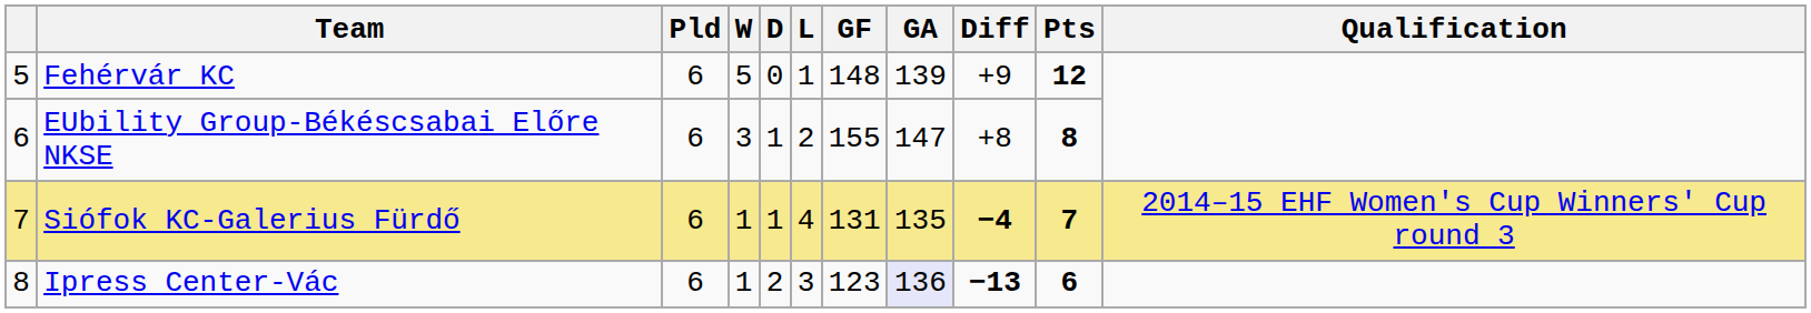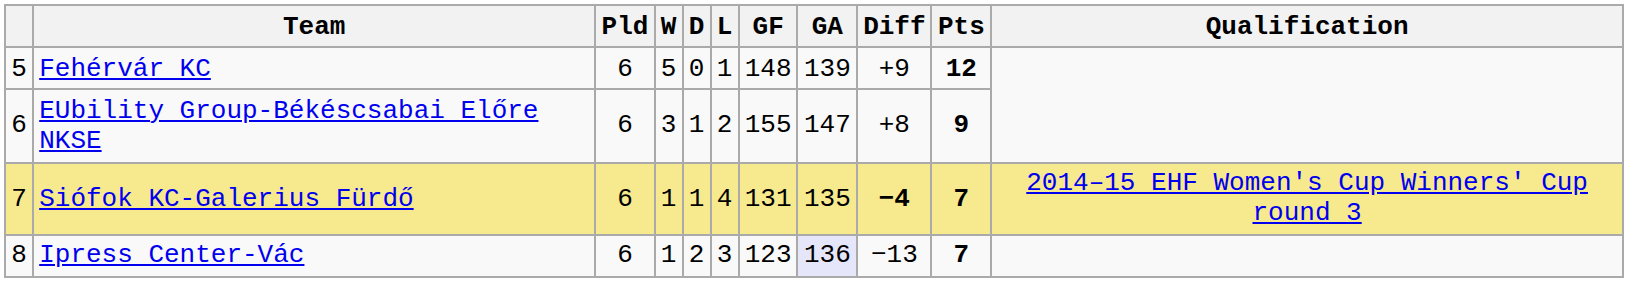EUbility Group-Békéscsabai Előre NKSE | Pts: 8 -> 9
Ipress Center-Vác | Diff: bold -> normal
Ipress Center-Vác | Pts: 6 -> 7
